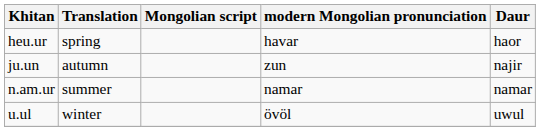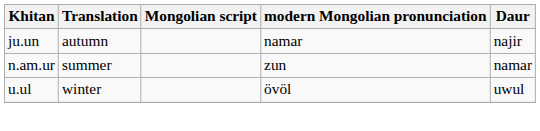- row: heu.ur | spring | havar | haor
ju.un | modern Mongolian pronunciation: zun -> namar
n.am.ur | modern Mongolian pronunciation: namar -> zun
